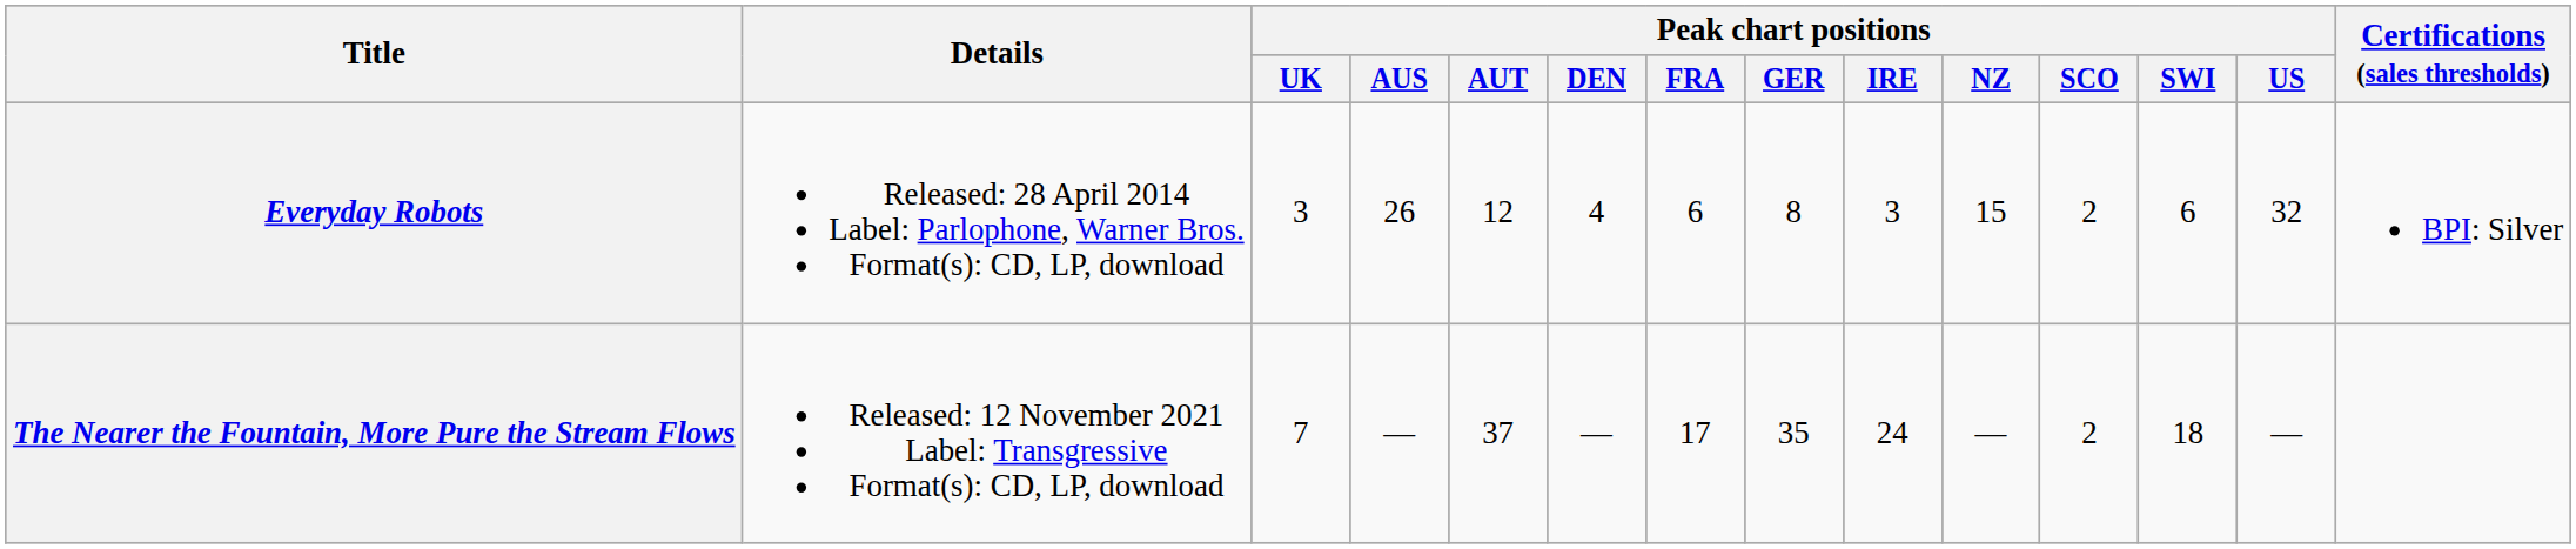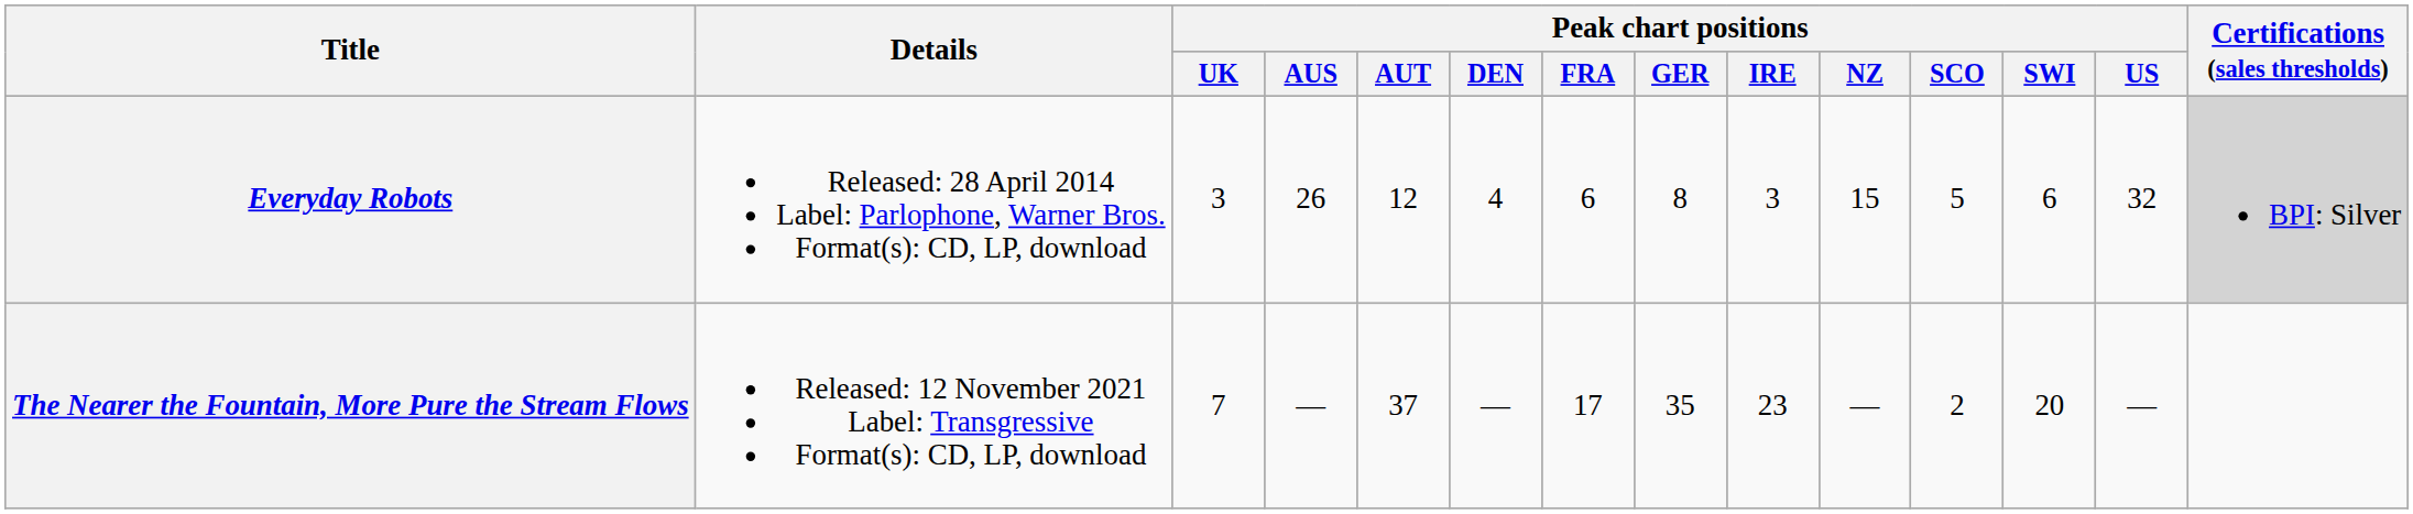Everyday Robots | Peak chart positions / SCO: 2 -> 5
Everyday Robots | Certifications (sales thresholds): no background -> lightgrey background
The Nearer the Fountain, More Pure the Stream Flows | Peak chart positions / IRE: 24 -> 23
The Nearer the Fountain, More Pure the Stream Flows | Peak chart positions / SWI: 18 -> 20
